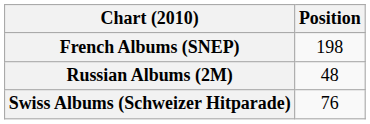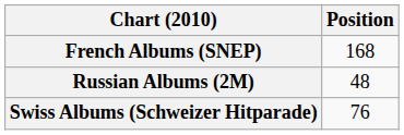French Albums (SNEP) | Position: 198 -> 168
